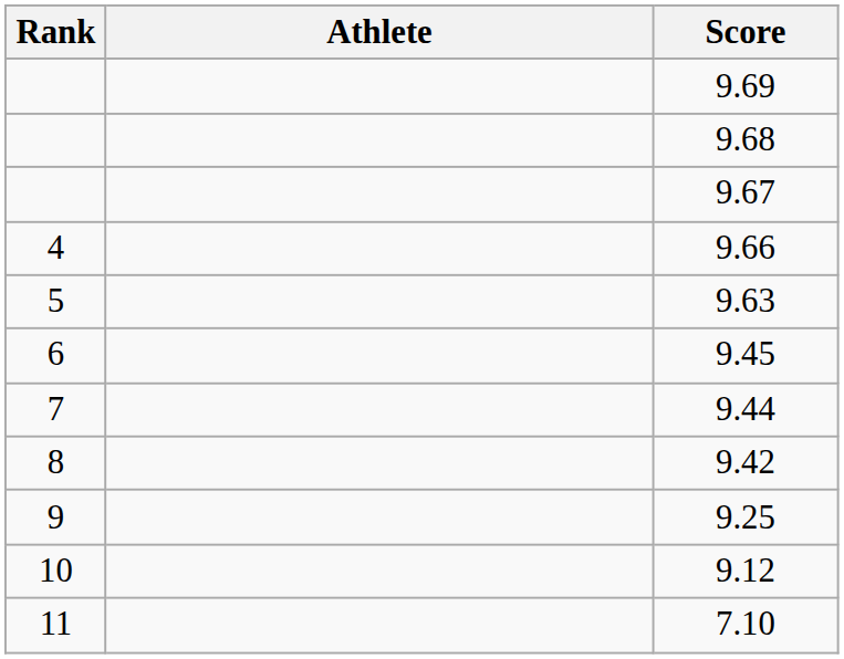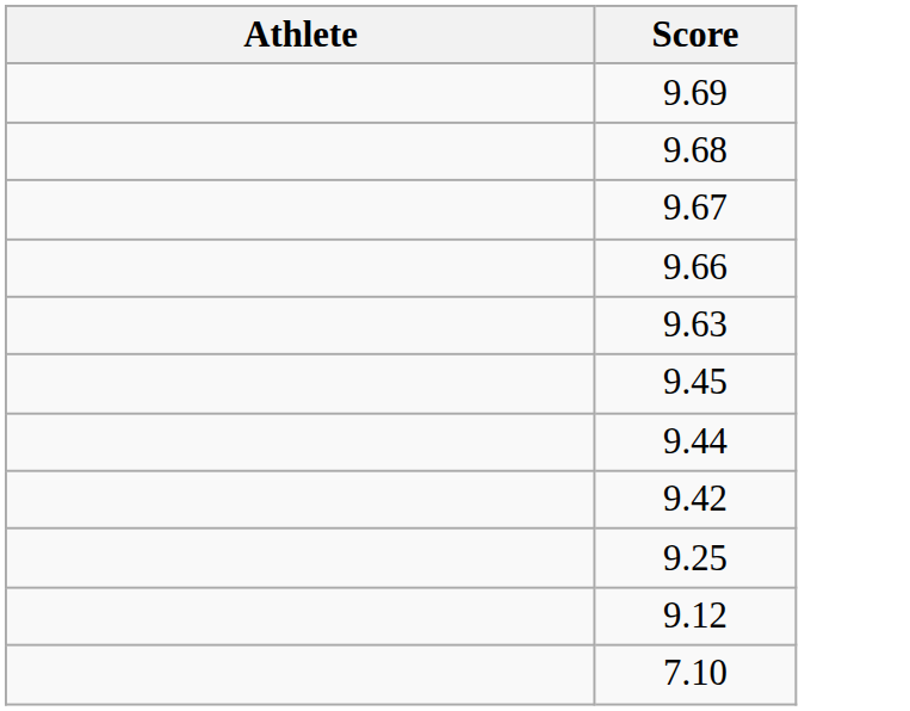- column: Rank | 4 | 5 | 6 | 7 | 8 | 9 | 10 | 11
